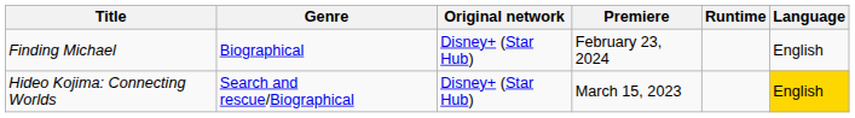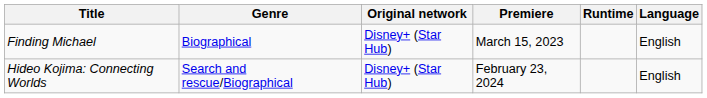Finding Michael | Premiere: February 23, 2024 -> March 15, 2023
Hideo Kojima: Connecting Worlds | Premiere: March 15, 2023 -> February 23, 2024
Hideo Kojima: Connecting Worlds | Language: gold background -> no background
